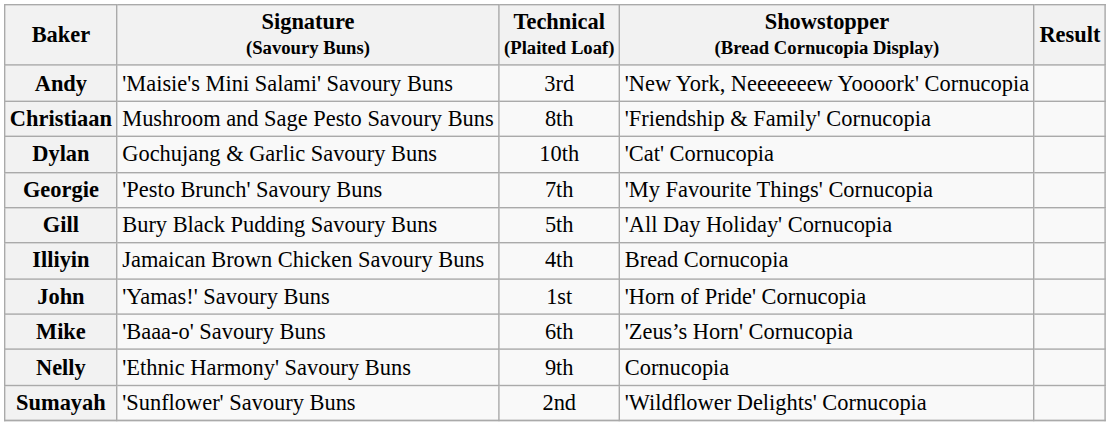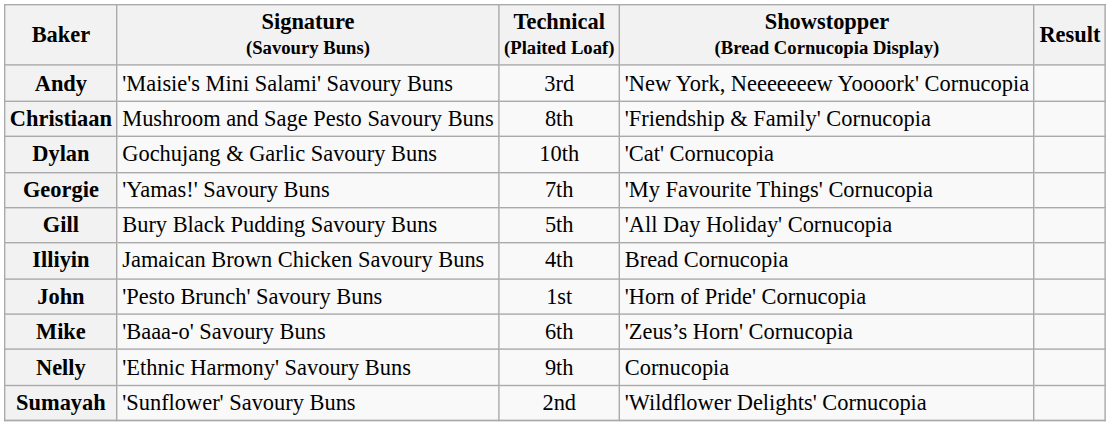Georgie | Signature (Savoury Buns): 'Pesto Brunch' Savoury Buns -> 'Yamas!' Savoury Buns
John | Signature (Savoury Buns): 'Yamas!' Savoury Buns -> 'Pesto Brunch' Savoury Buns
